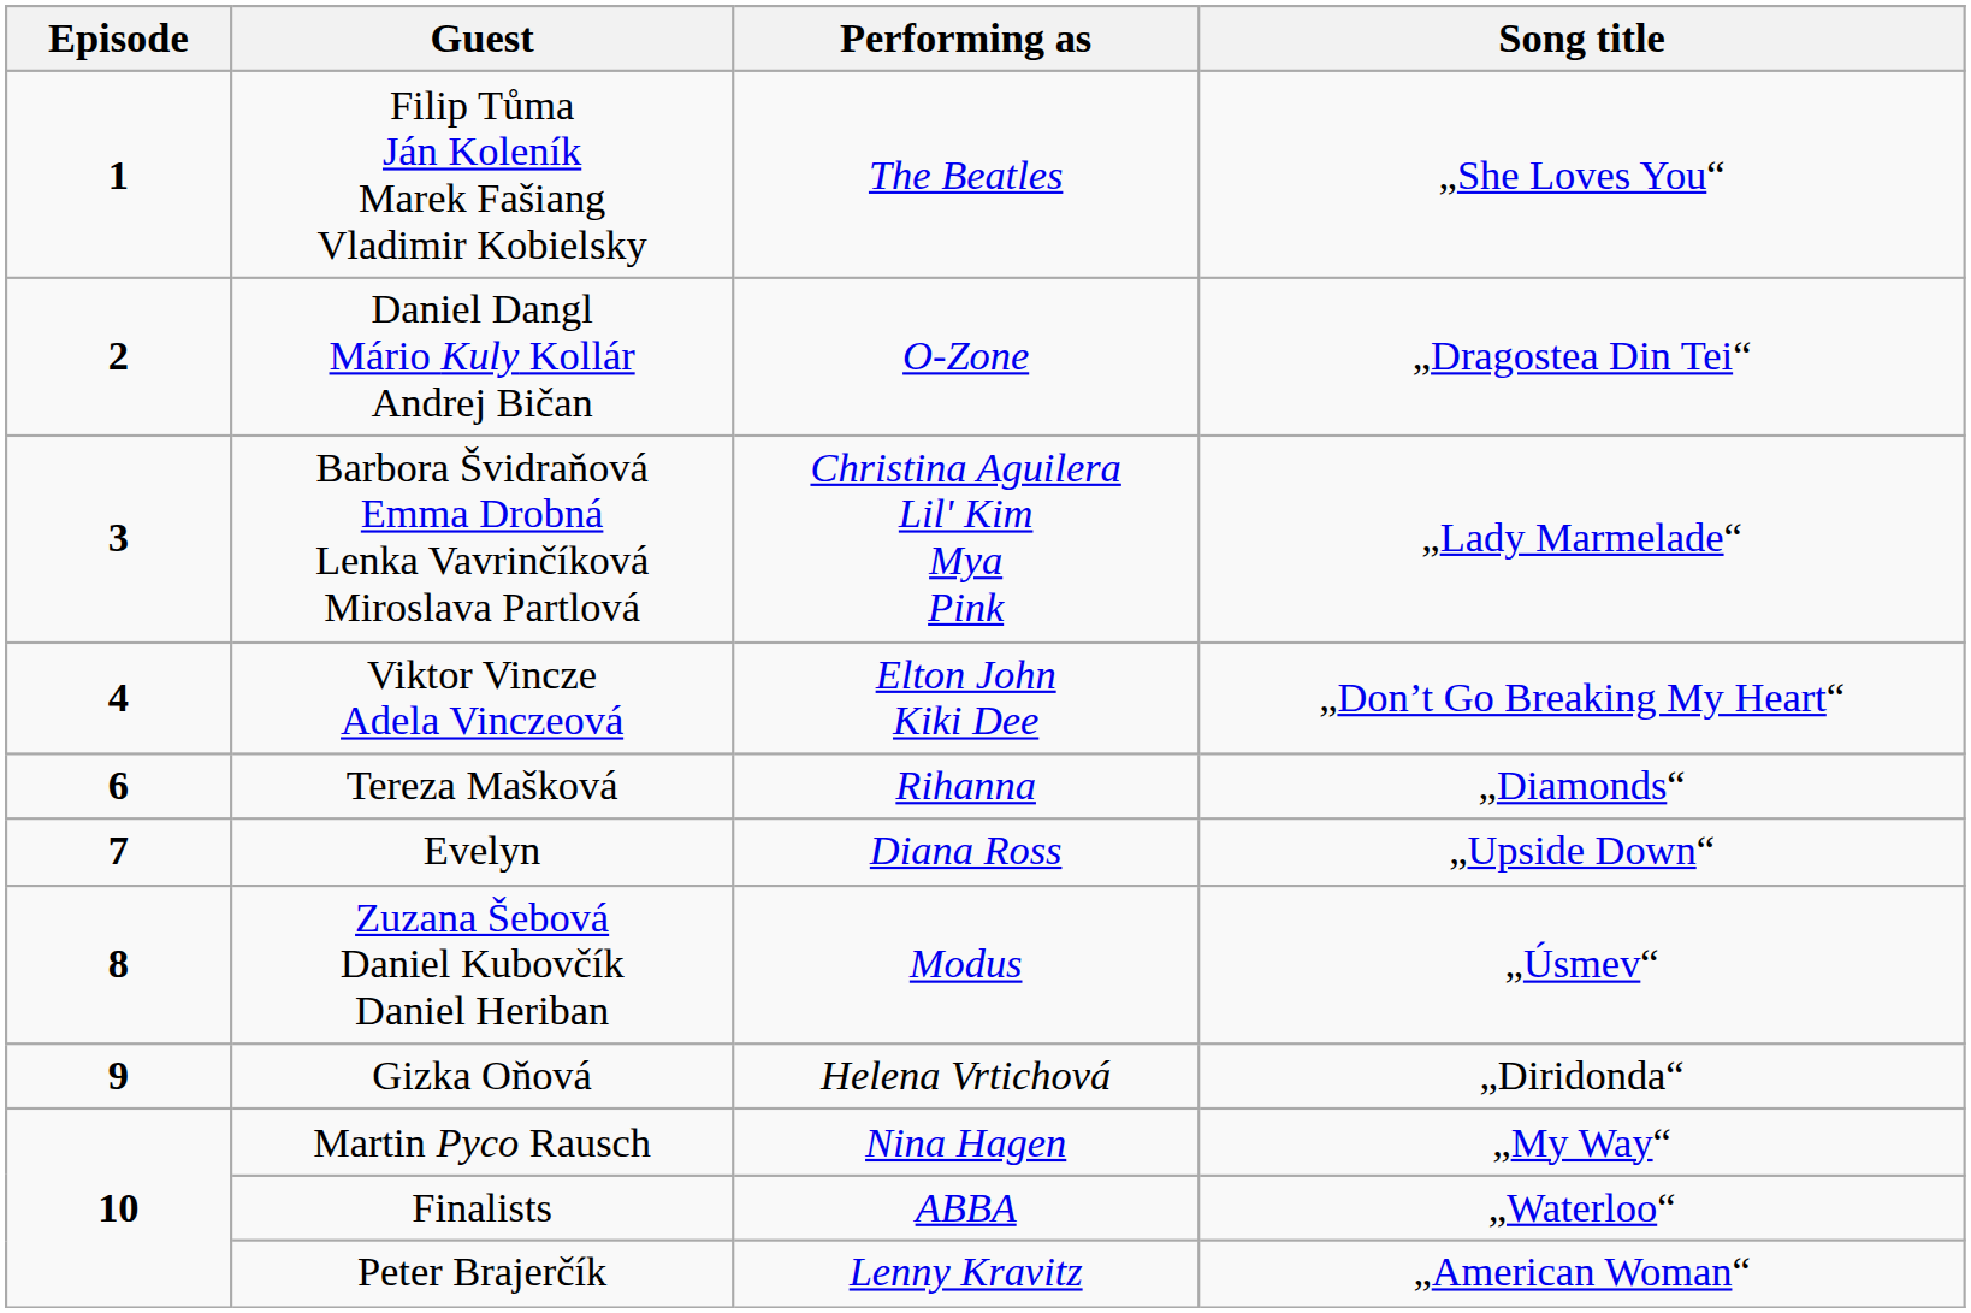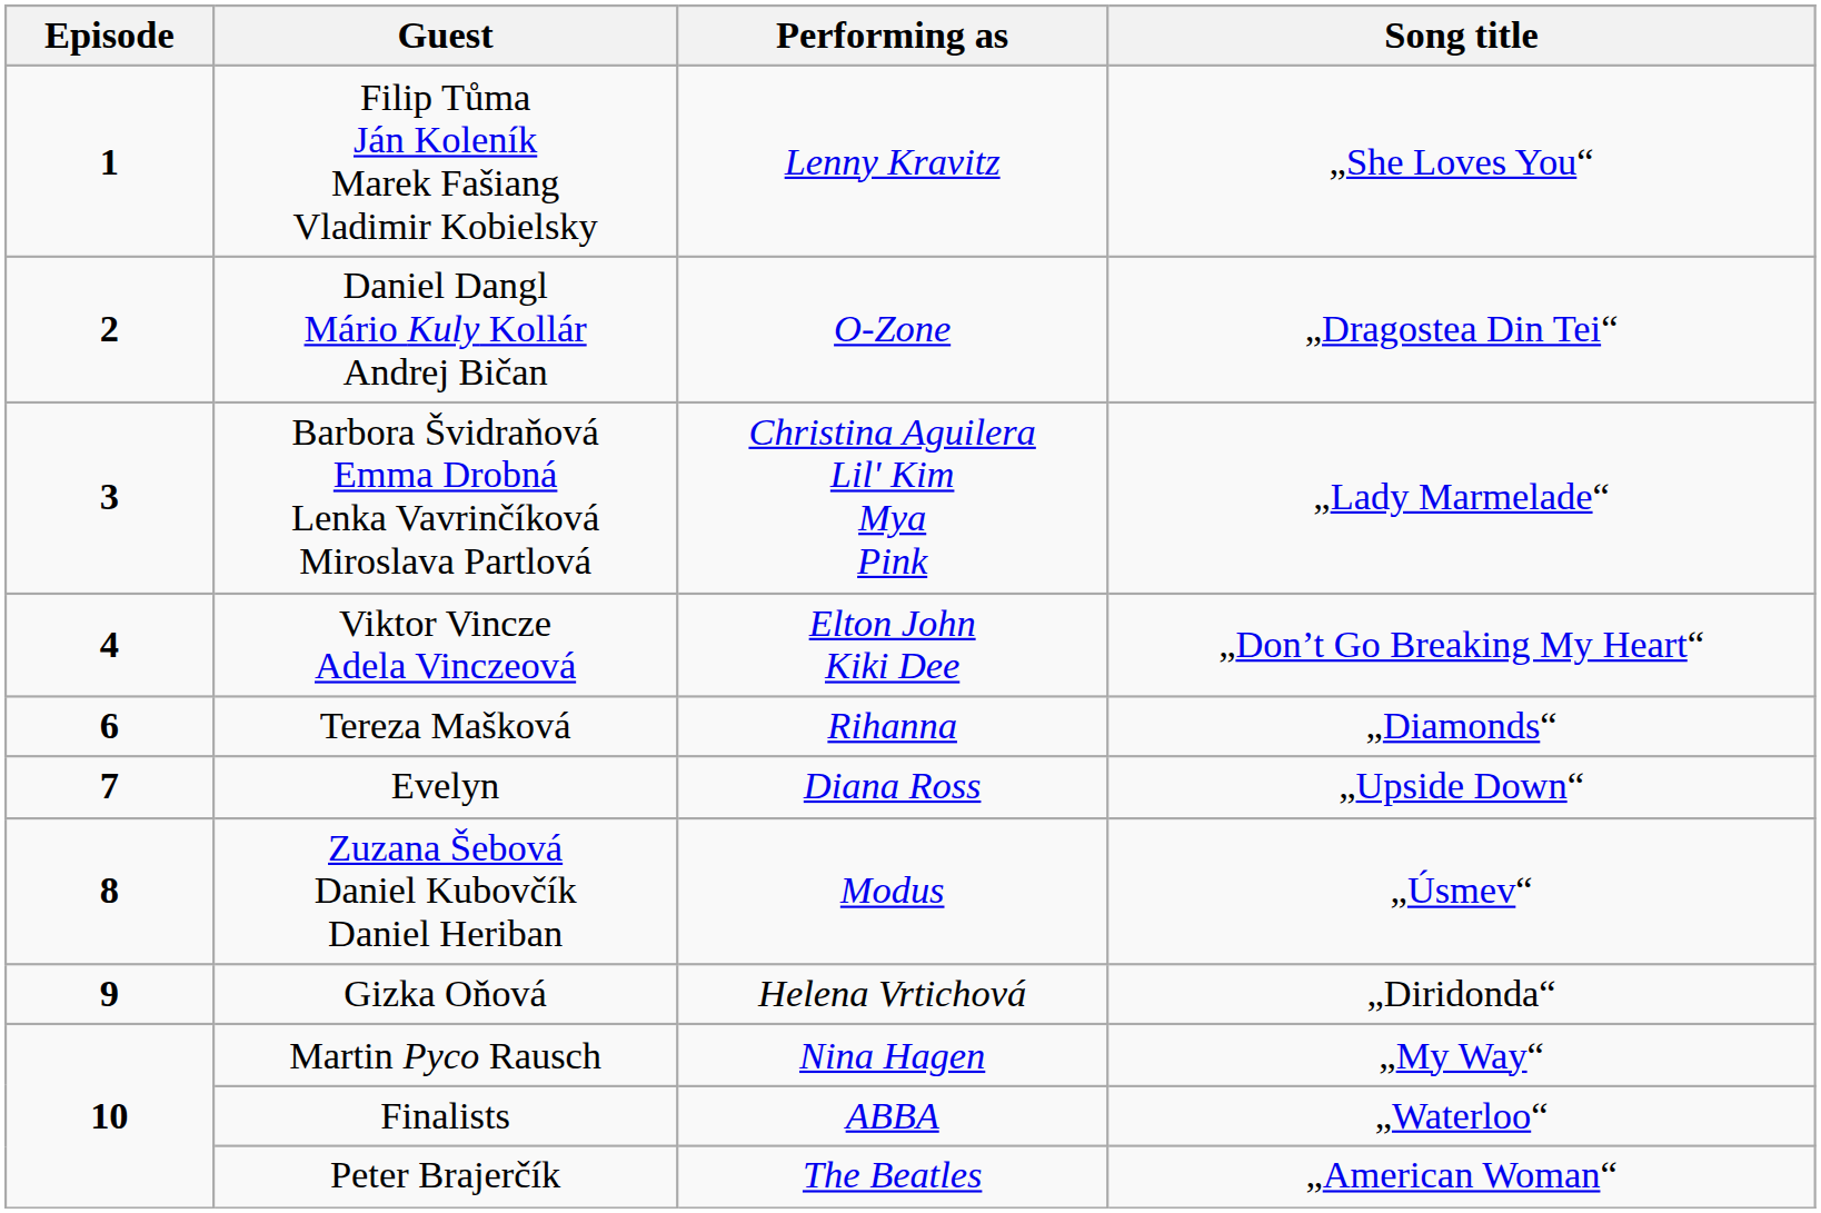Filip Tůma Ján Koleník Marek Fašiang Vladimir Kobielsky | Performing as: The Beatles -> Lenny Kravitz
Peter Brajerčík | Performing as: Lenny Kravitz -> The Beatles
